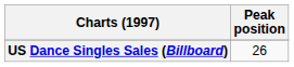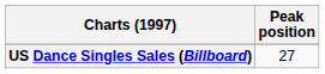US Dance Singles Sales (Billboard) | Peak position: 26 -> 27
